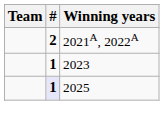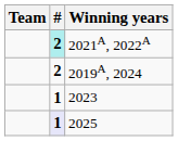2021A, 2022A | #: no background -> paleturquoise background
+ row: 2 | 2019A, 2024
